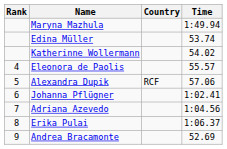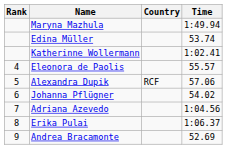Katherinne Wollermann | Time: 54.02 -> 1:02.41
Johanna Pflügner | Time: 1:02.41 -> 54.02
